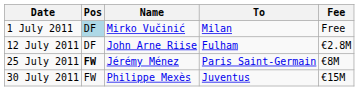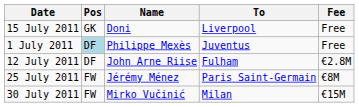+ row: 15 July 2011 | GK | Doni | Liverpool | Free
1 July 2011 | Name: Mirko Vučinić -> Philippe Mexès
1 July 2011 | To: Milan -> Juventus
25 July 2011 | Pos: bold -> normal
30 July 2011 | Name: Philippe Mexès -> Mirko Vučinić
30 July 2011 | To: Juventus -> Milan
